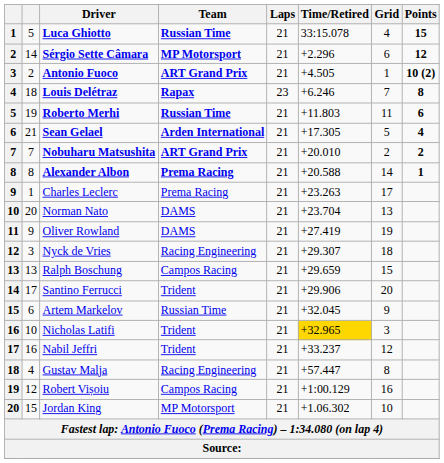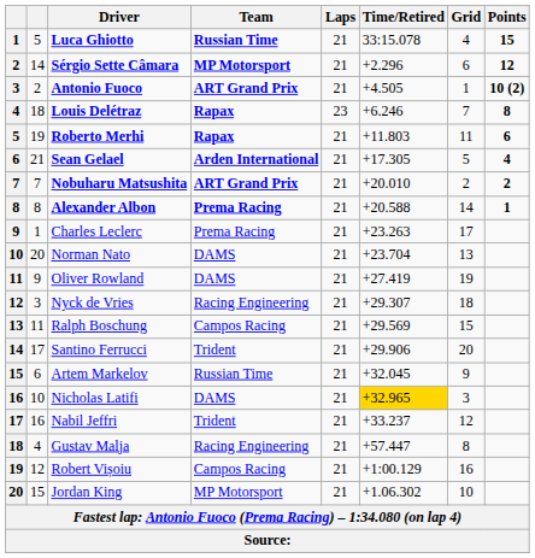Roberto Merhi | Team: Russian Time -> Rapax
Ralph Boschung | column 2: 13 -> 11
Ralph Boschung | Time/Retired: +29.659 -> +29.569
Nicholas Latifi | Team: Trident -> DAMS
